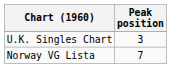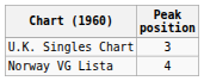Norway VG Lista | Peak position: 7 -> 4
